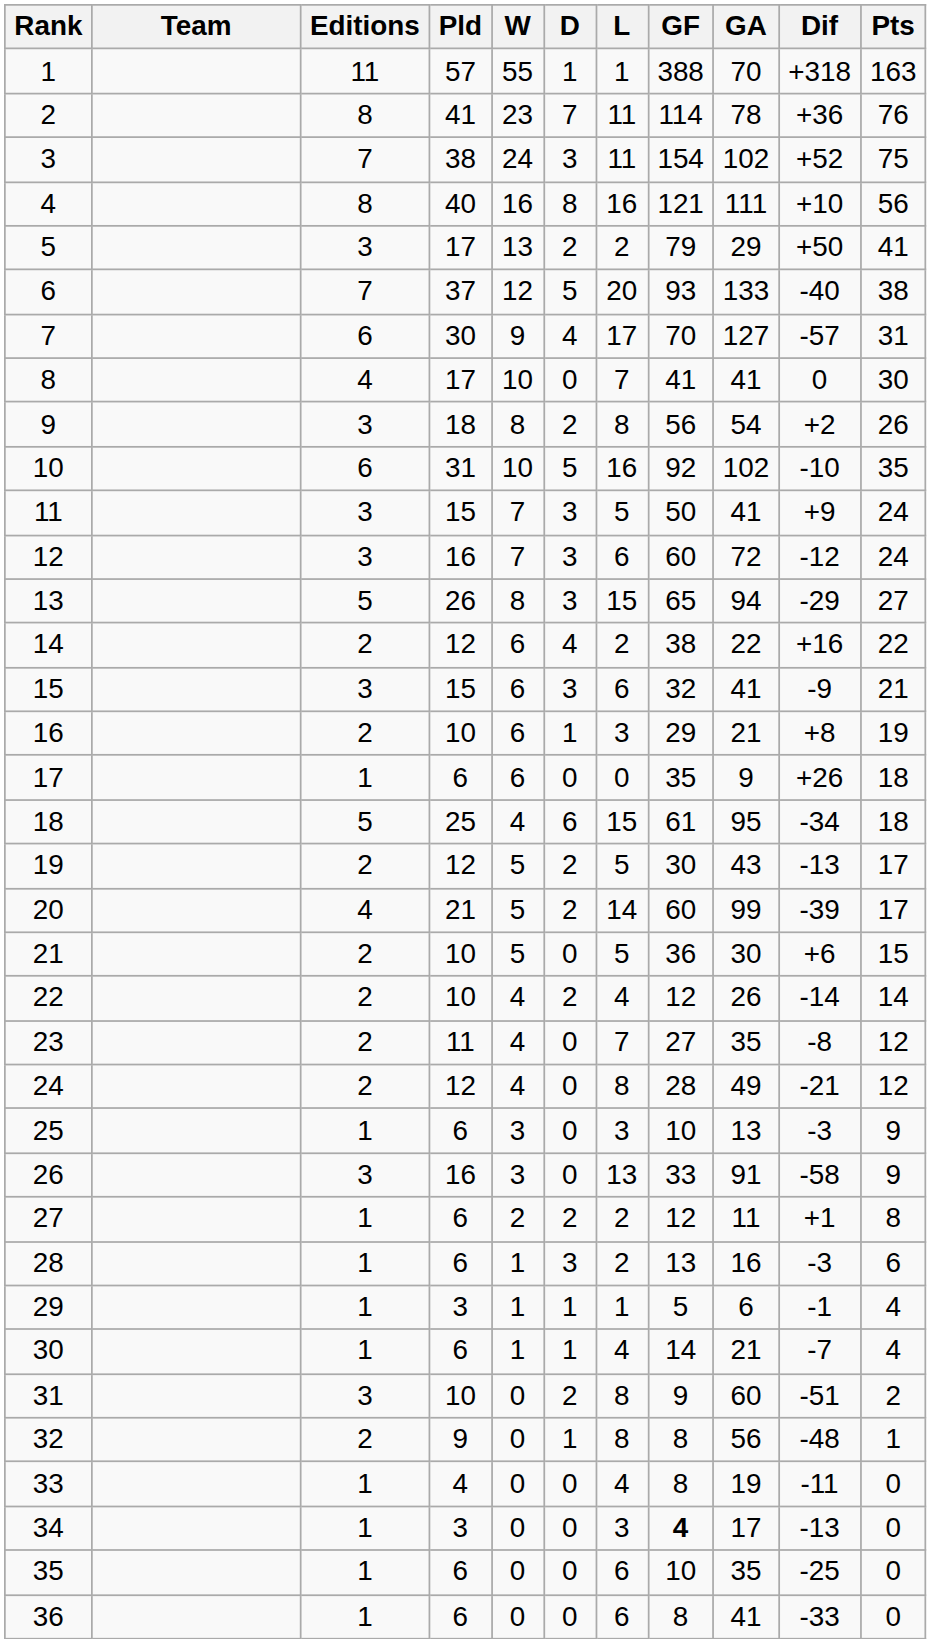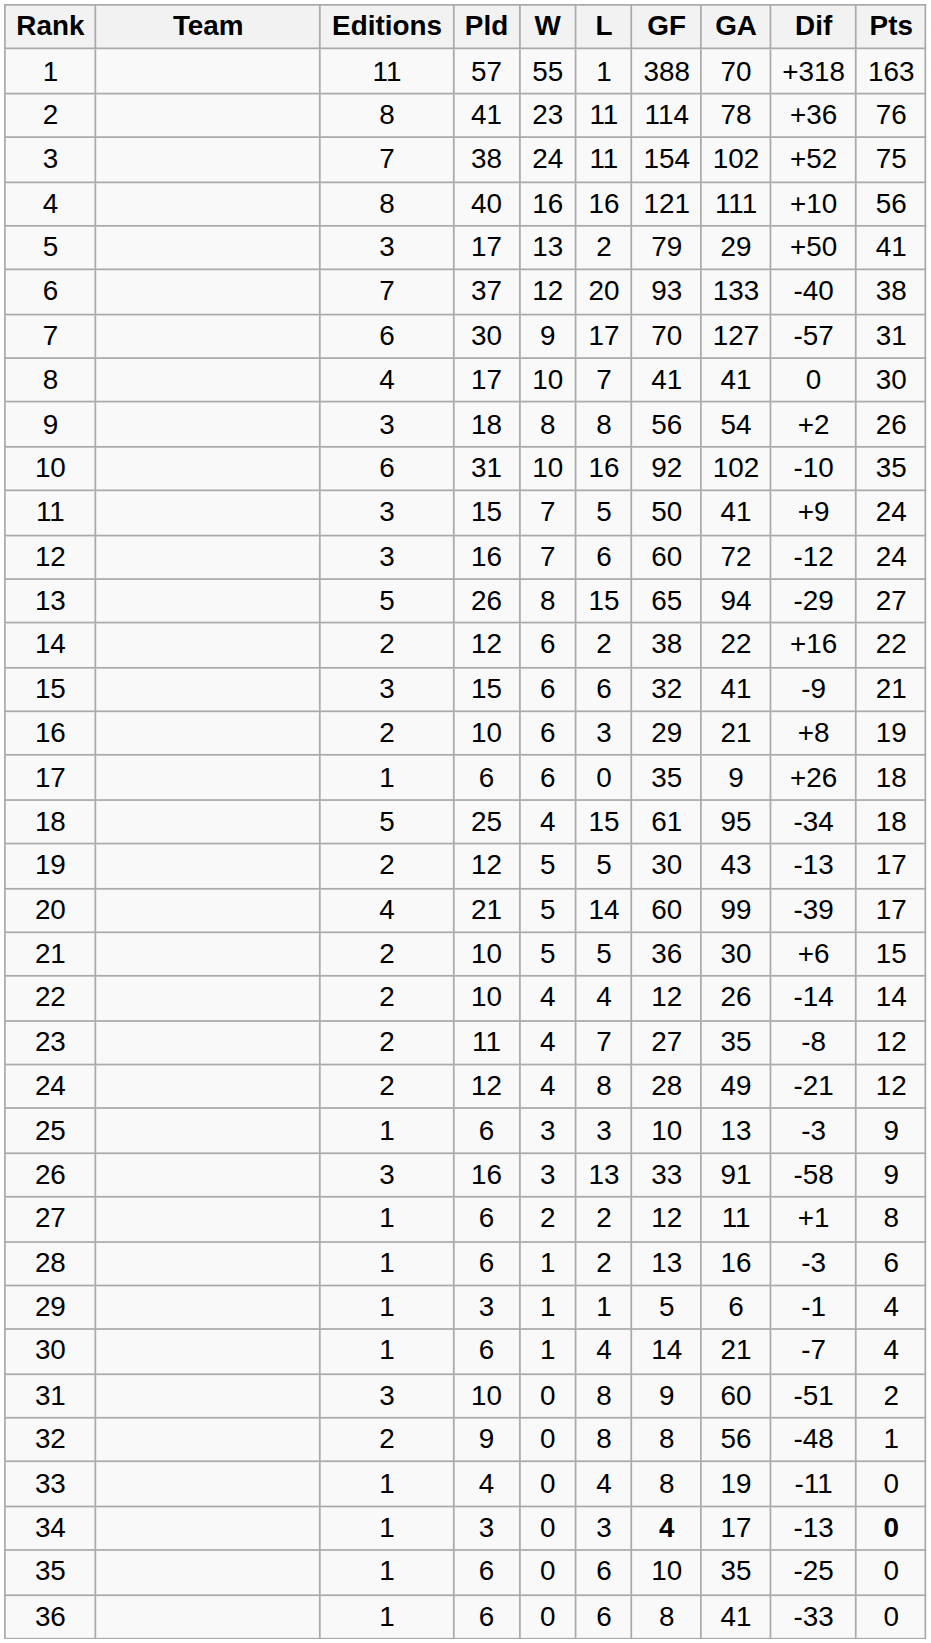- column: D | 1 | 7 | 3 | 8 | 2 | 5 | 4 | 0 | 2 | 5 | 3 | 3 | 3 | 4 | 3 | 1 | 0 | 6 | 2 | 2 | 0 | 2 | 0 | 0 | 0 | 0 | 2 | 3 | 1 | 1 | 2 | 1 | 0 | 0 | 0 | 0
34 | Pts: normal -> bold
